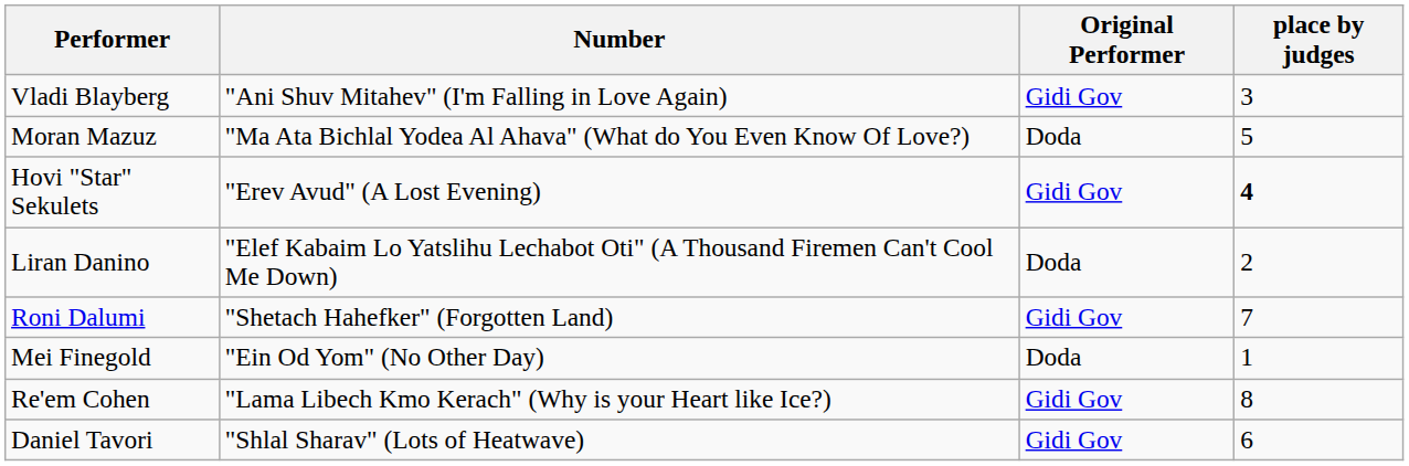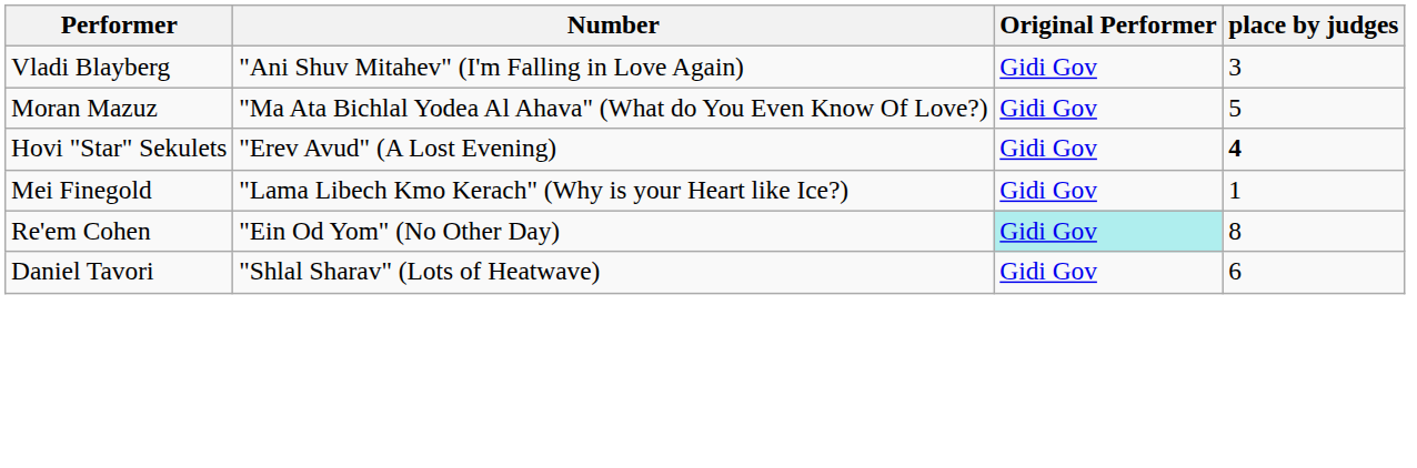Moran Mazuz | Original Performer: Doda -> Gidi Gov
- row: Liran Danino | "Elef Kabaim Lo Yatslihu Lechabot Oti" (A Thousand Firemen Can't Cool Me Down) | Doda | 2
- row: Roni Dalumi | "Shetach Hahefker" (Forgotten Land) | Gidi Gov | 7
Mei Finegold | Number: "Ein Od Yom" (No Other Day) -> "Lama Libech Kmo Kerach" (Why is your Heart like Ice?)
Mei Finegold | Original Performer: Doda -> Gidi Gov
Re'em Cohen | Number: "Lama Libech Kmo Kerach" (Why is your Heart like Ice?) -> "Ein Od Yom" (No Other Day)
Re'em Cohen | Original Performer: no background -> paleturquoise background
